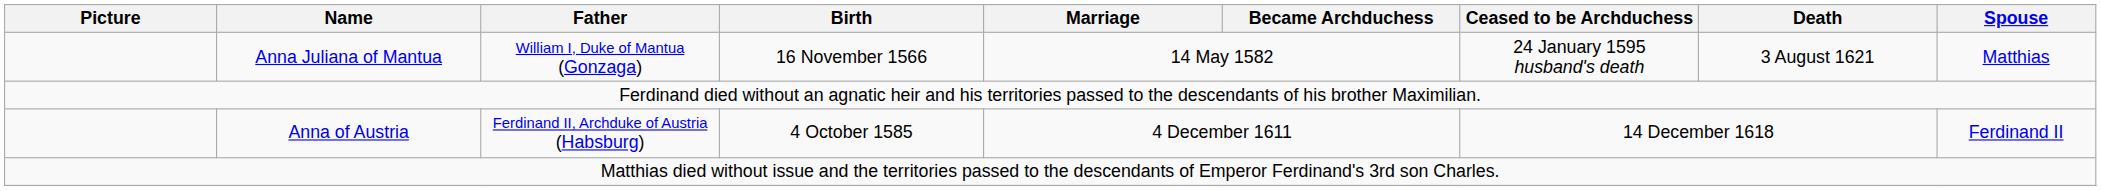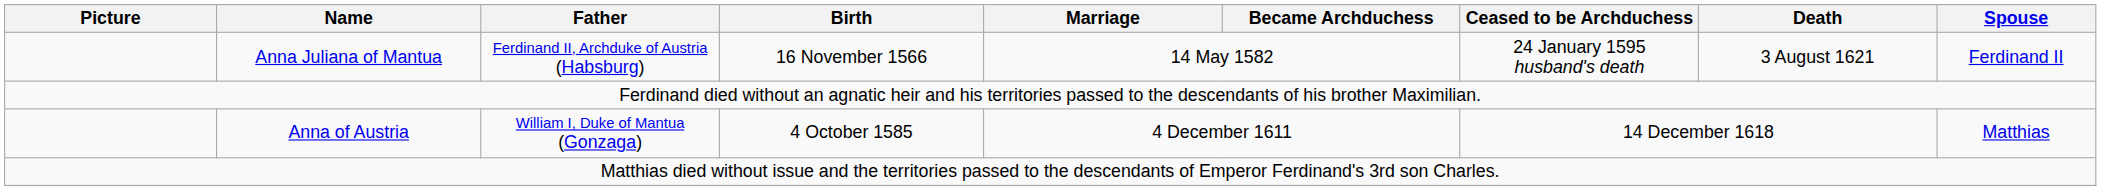Anna Juliana of Mantua | Father: William I, Duke of Mantua (Gonzaga) -> Ferdinand II, Archduke of Austria (Habsburg)
Anna Juliana of Mantua | Spouse: Matthias -> Ferdinand II
Anna of Austria | Father: Ferdinand II, Archduke of Austria (Habsburg) -> William I, Duke of Mantua (Gonzaga)
Anna of Austria | Spouse: Ferdinand II -> Matthias
